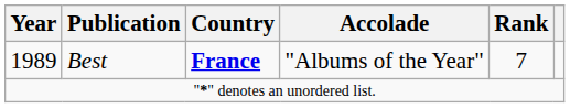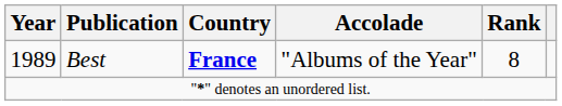1989 | Rank: 7 -> 8
